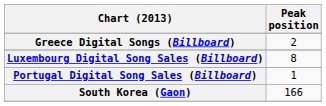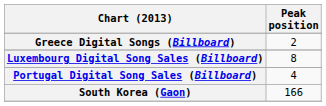Portugal Digital Song Sales (Billboard) | Peak position: 1 -> 4
